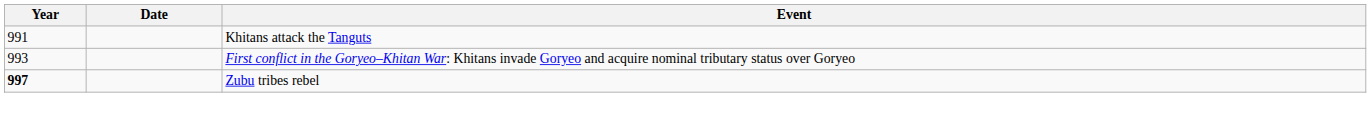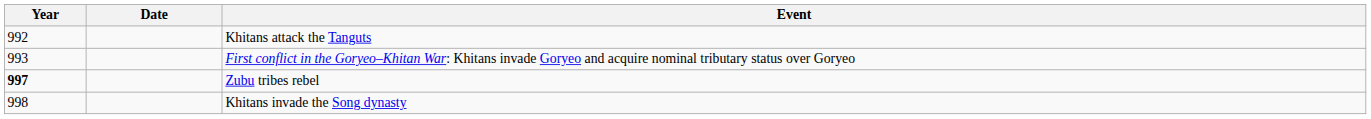Khitans attack the Tanguts | Year: 991 -> 992
+ row: 998 | Khitans invade the Song dynasty
